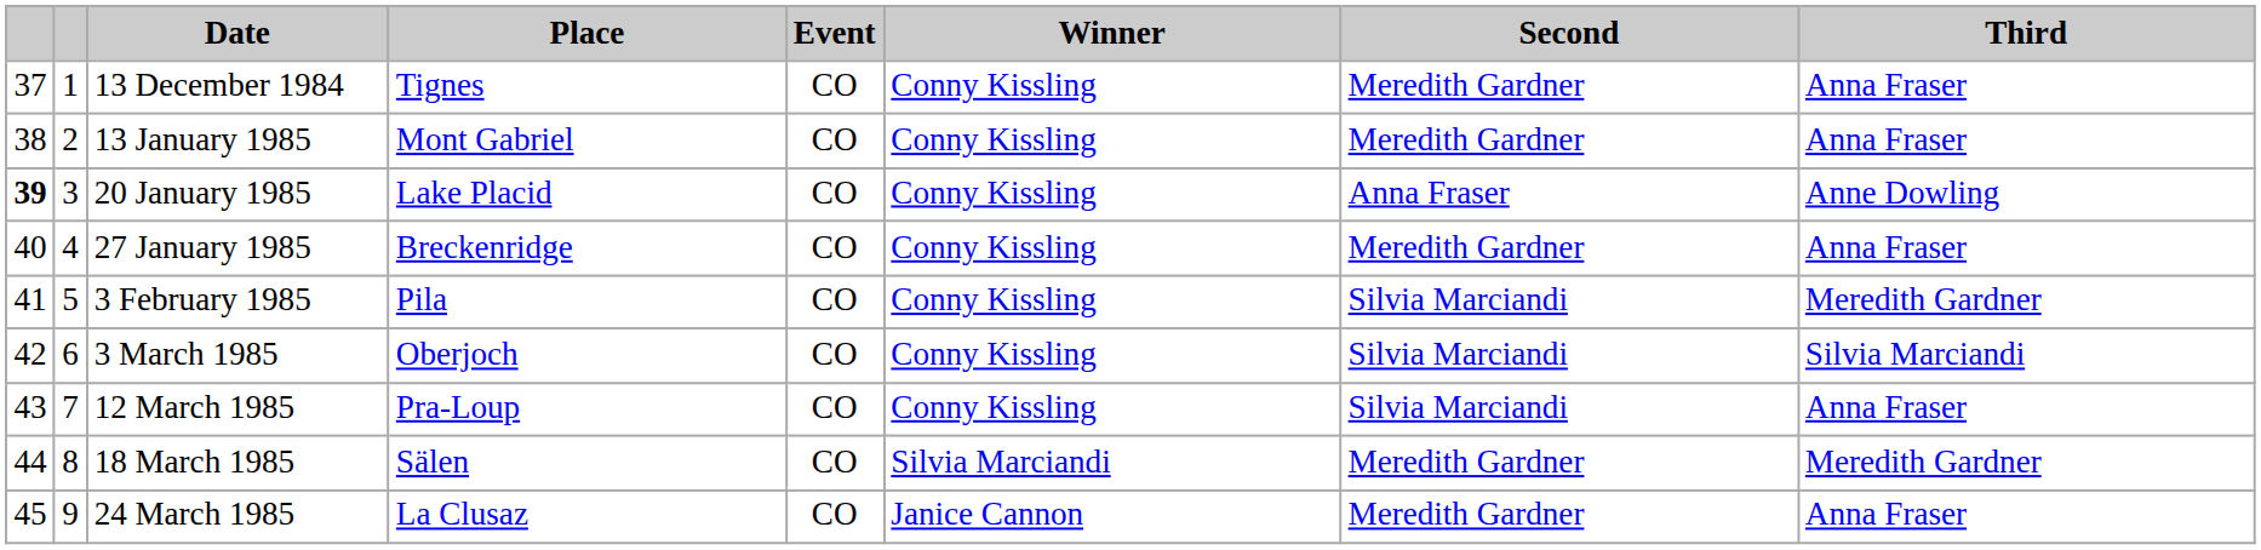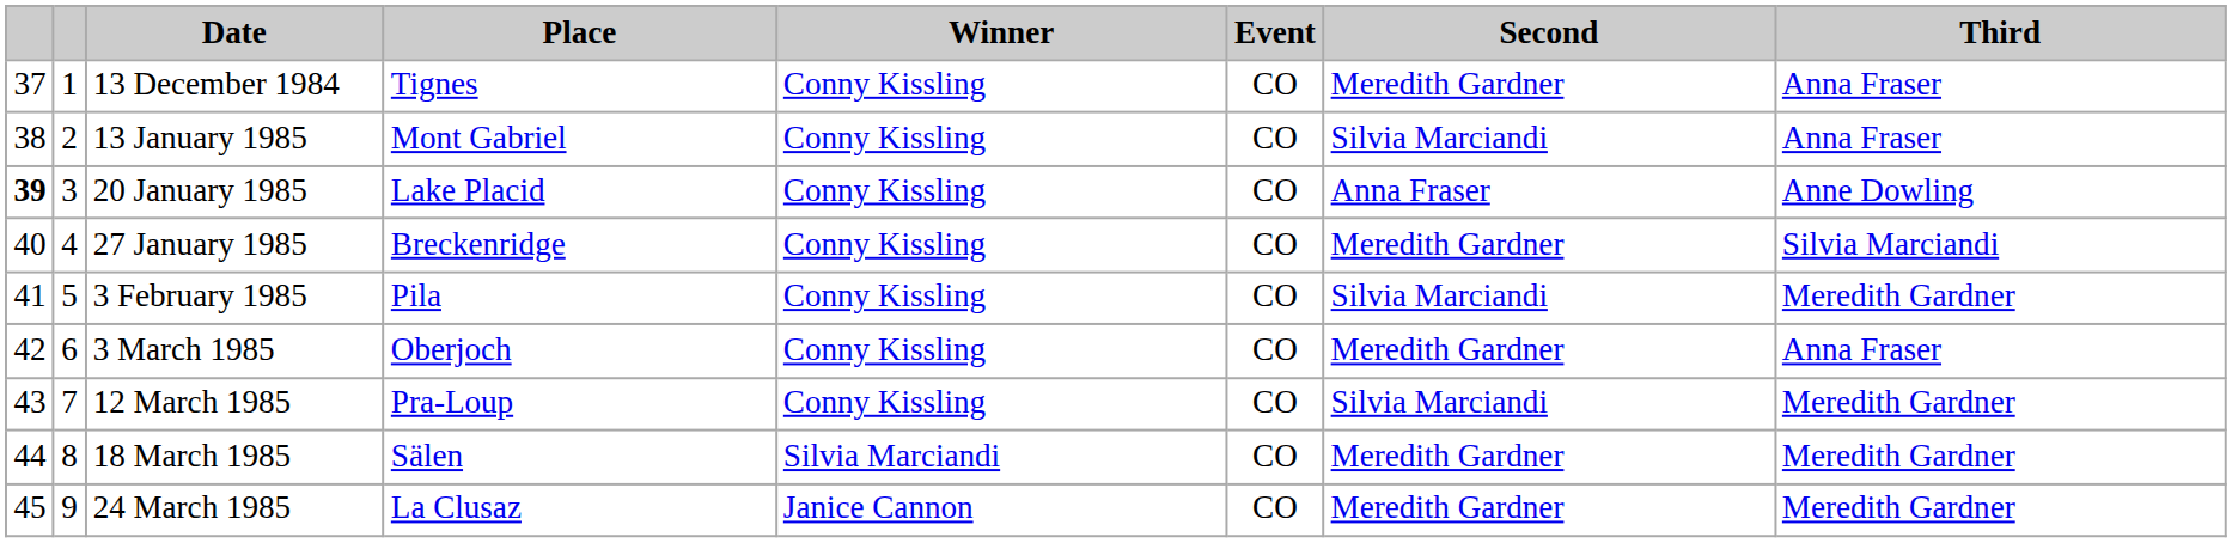columns swapped: Event <-> Winner
13 January 1985 | Second: Meredith Gardner -> Silvia Marciandi
27 January 1985 | Third: Anna Fraser -> Silvia Marciandi
3 March 1985 | Second: Silvia Marciandi -> Meredith Gardner
3 March 1985 | Third: Silvia Marciandi -> Anna Fraser
12 March 1985 | Third: Anna Fraser -> Meredith Gardner
24 March 1985 | Third: Anna Fraser -> Meredith Gardner
